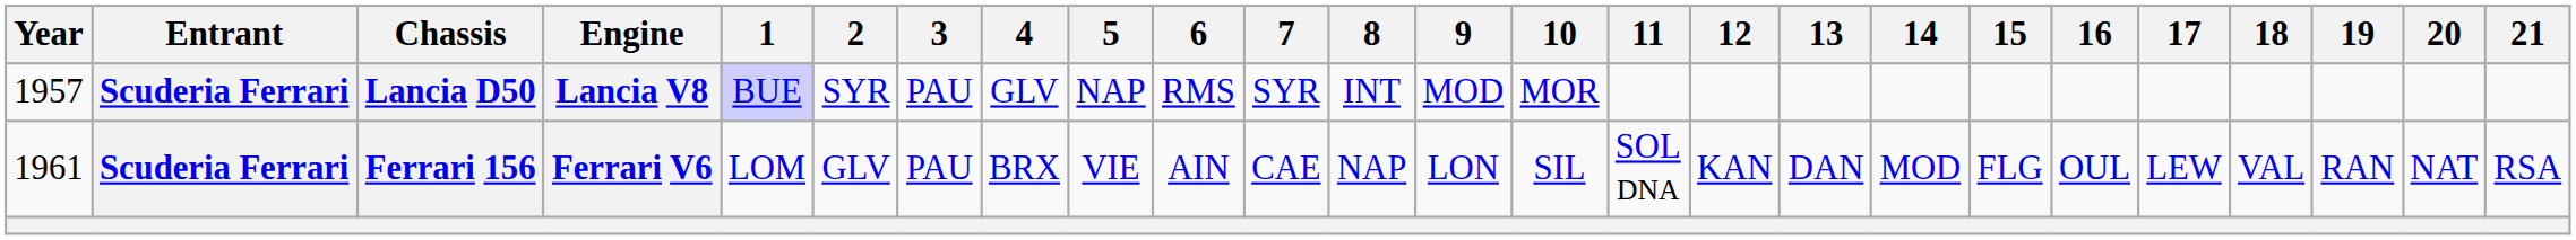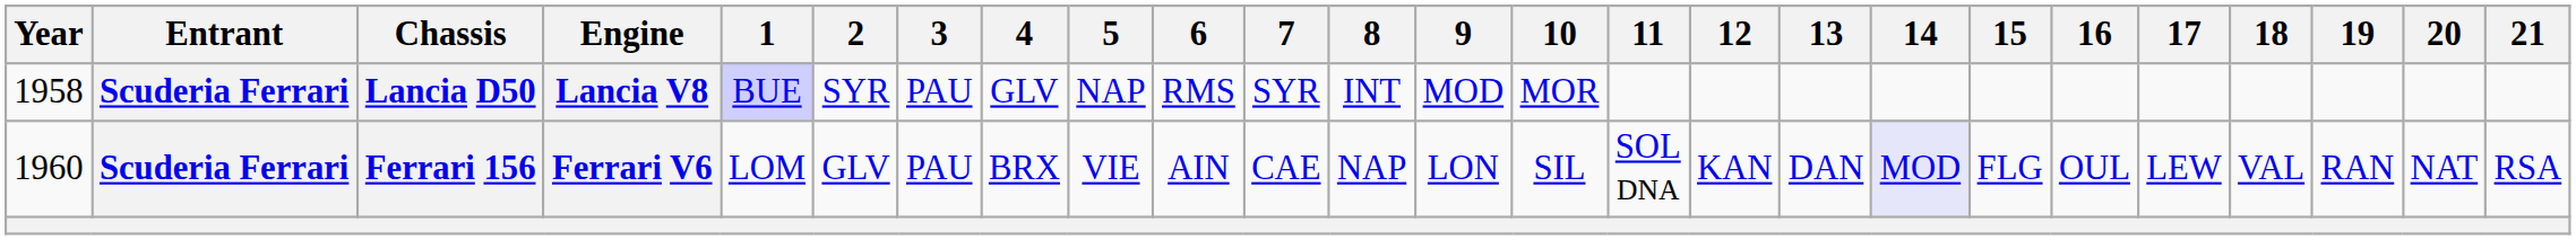Lancia D50 | Year: 1957 -> 1958
Ferrari 156 | Year: 1961 -> 1960
Ferrari 156 | 14: no background -> lavender background
